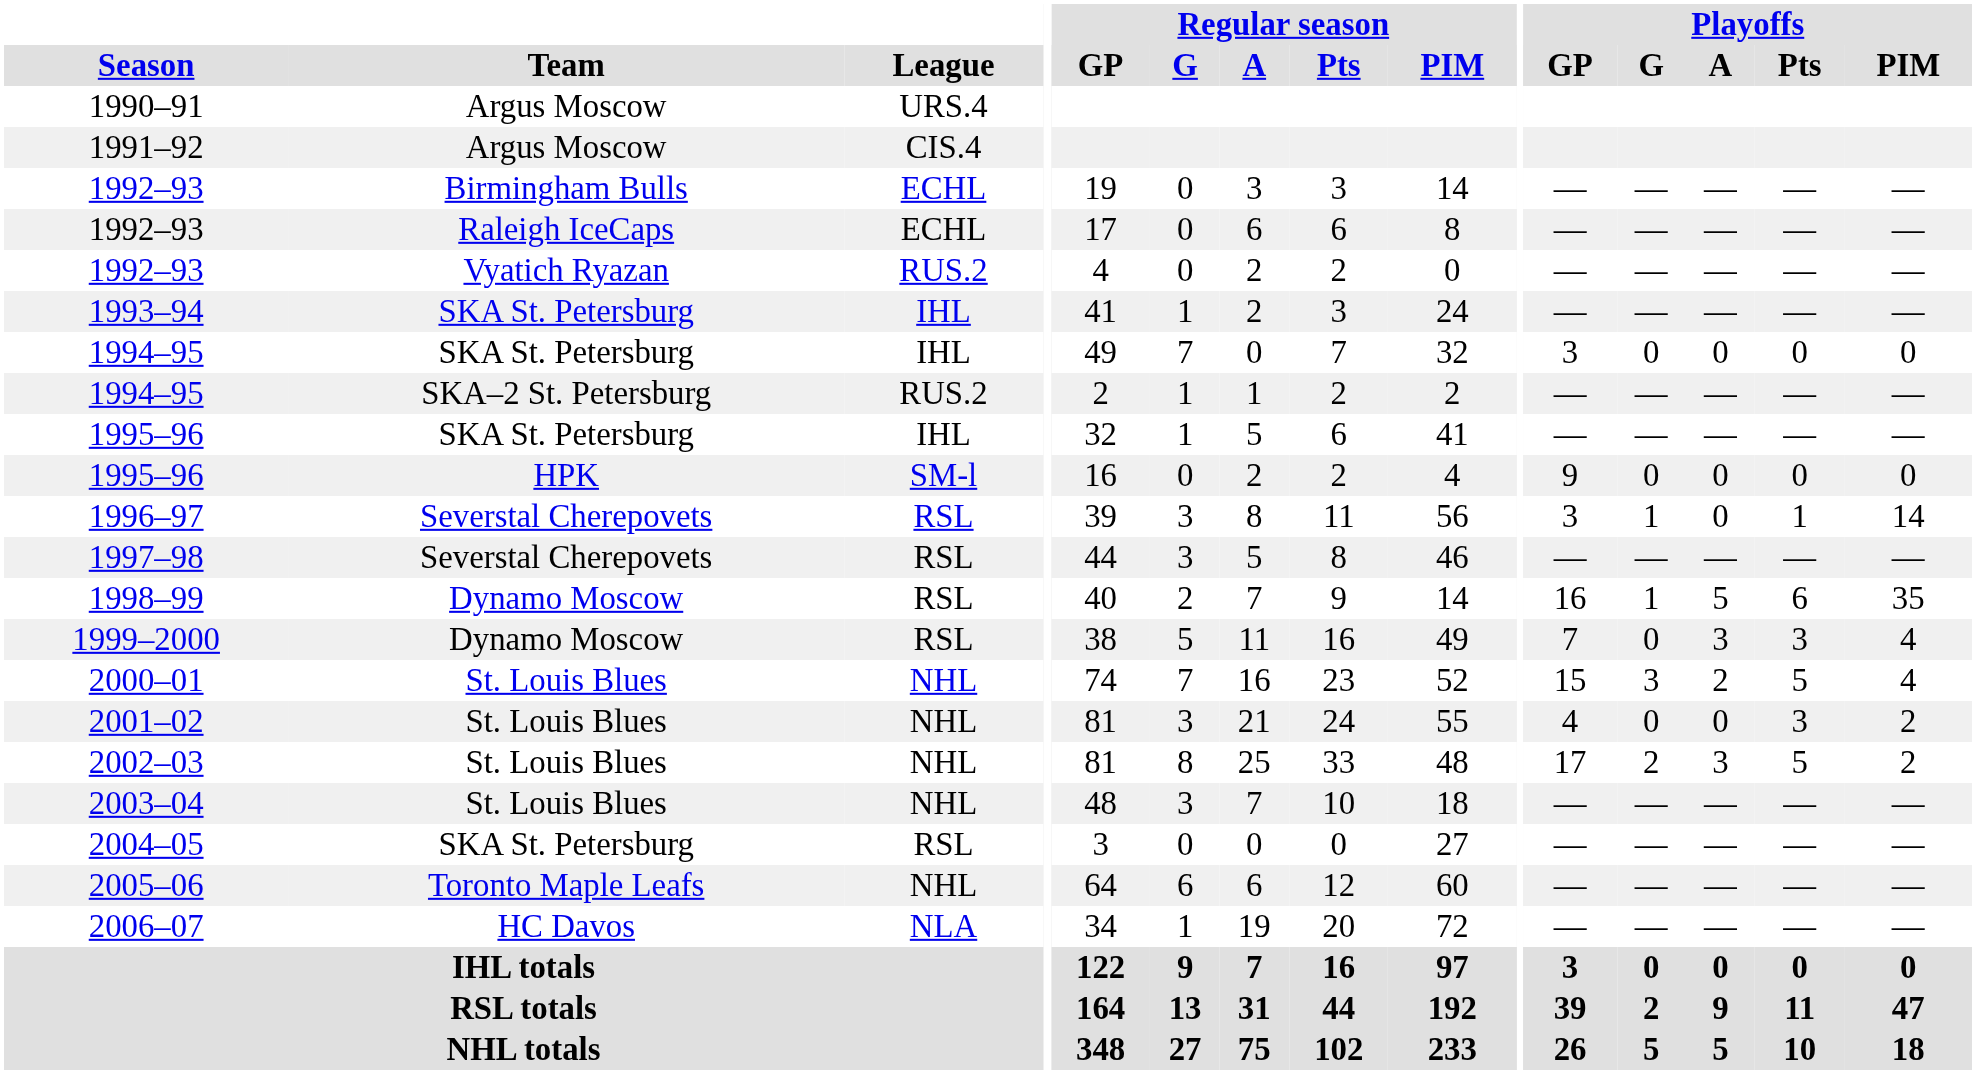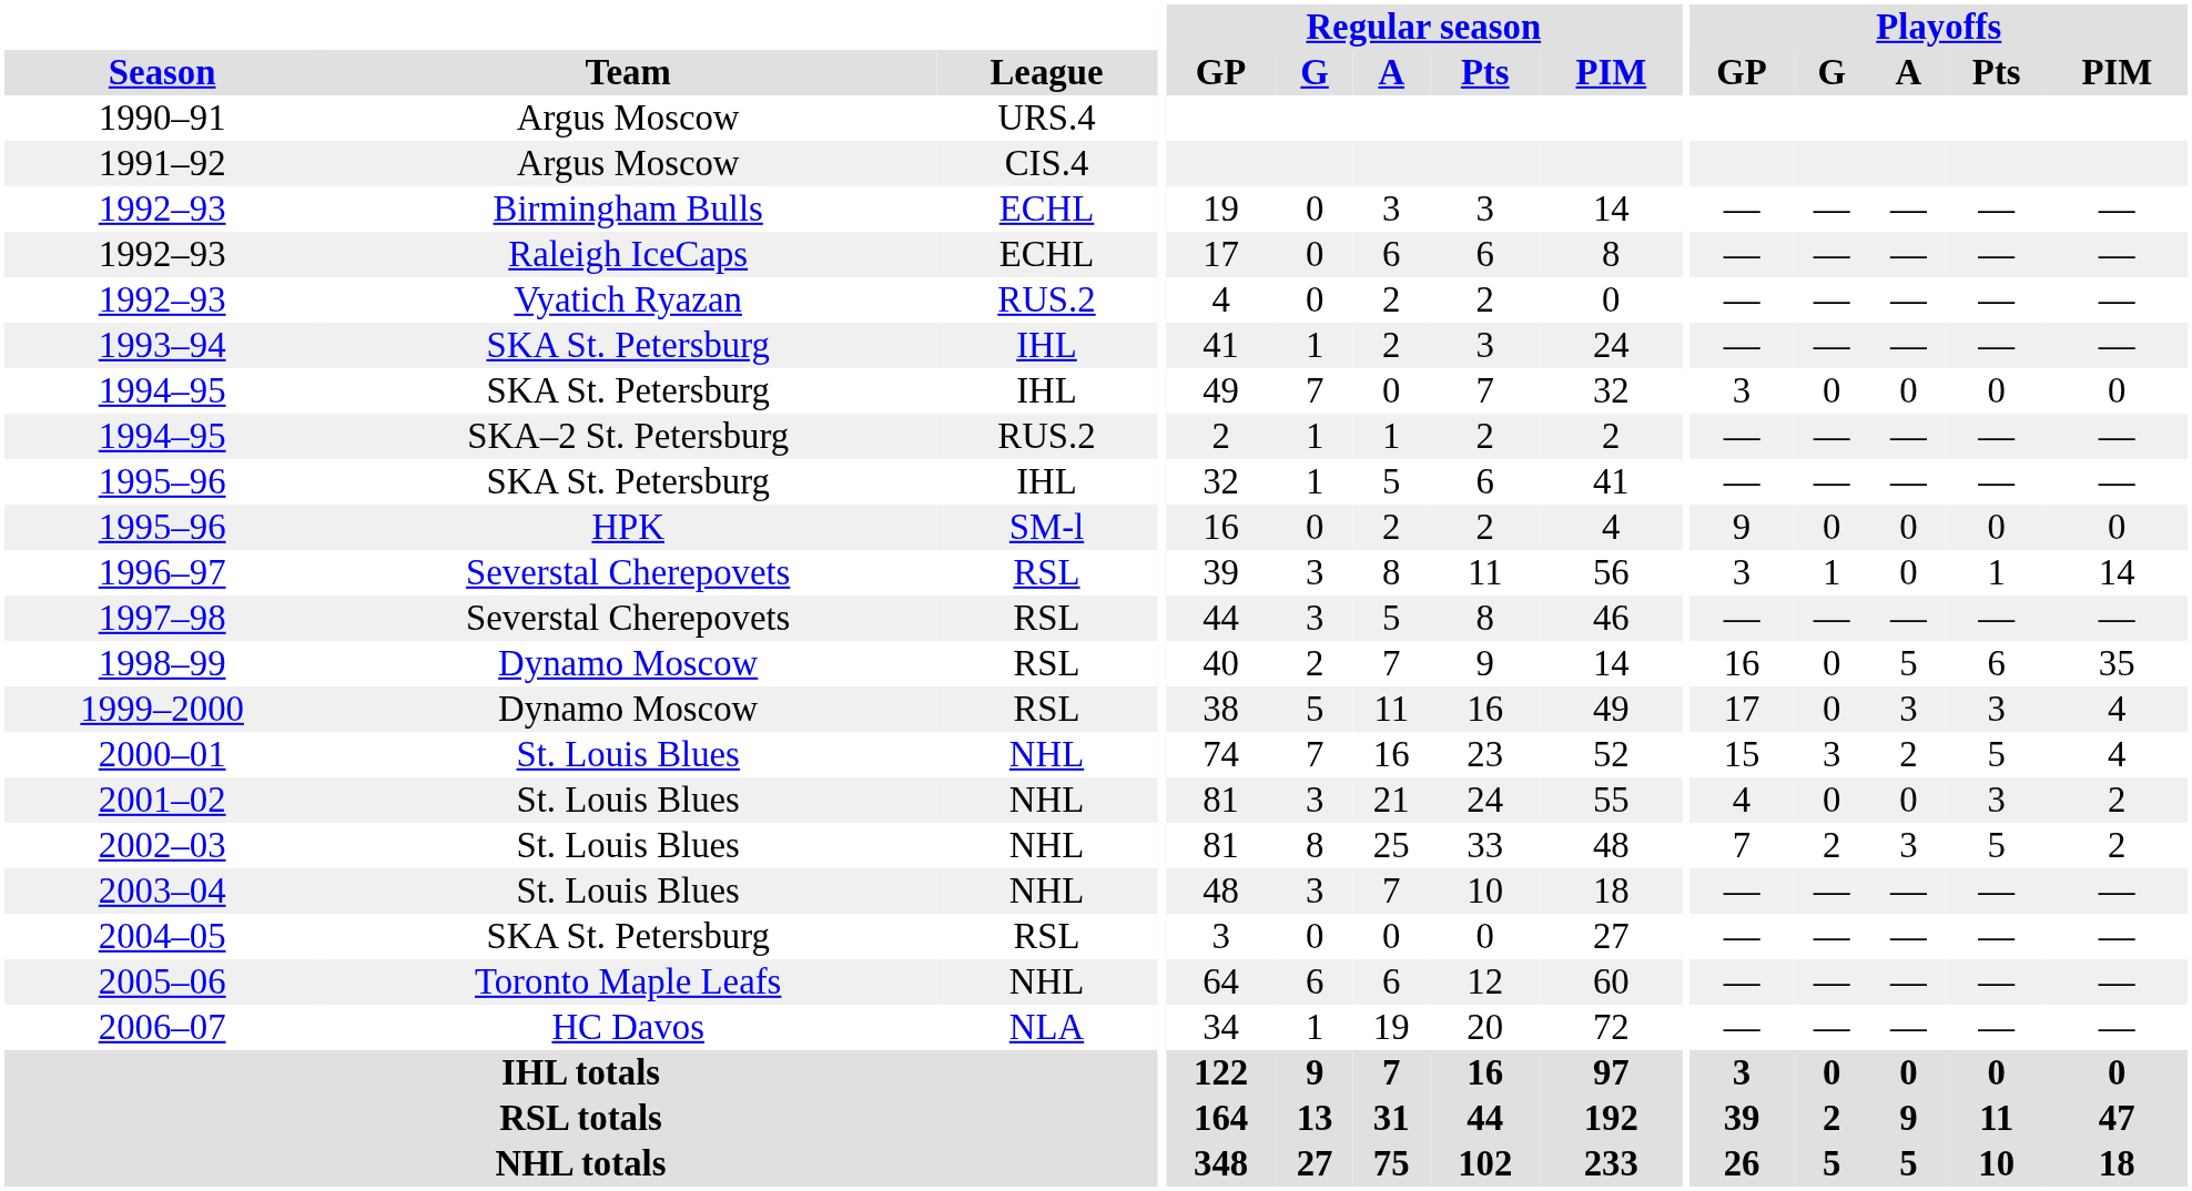1998–99 | Playoffs / G: 1 -> 0
1999–2000 | Playoffs / GP: 7 -> 17
2002–03 | Playoffs / GP: 17 -> 7
